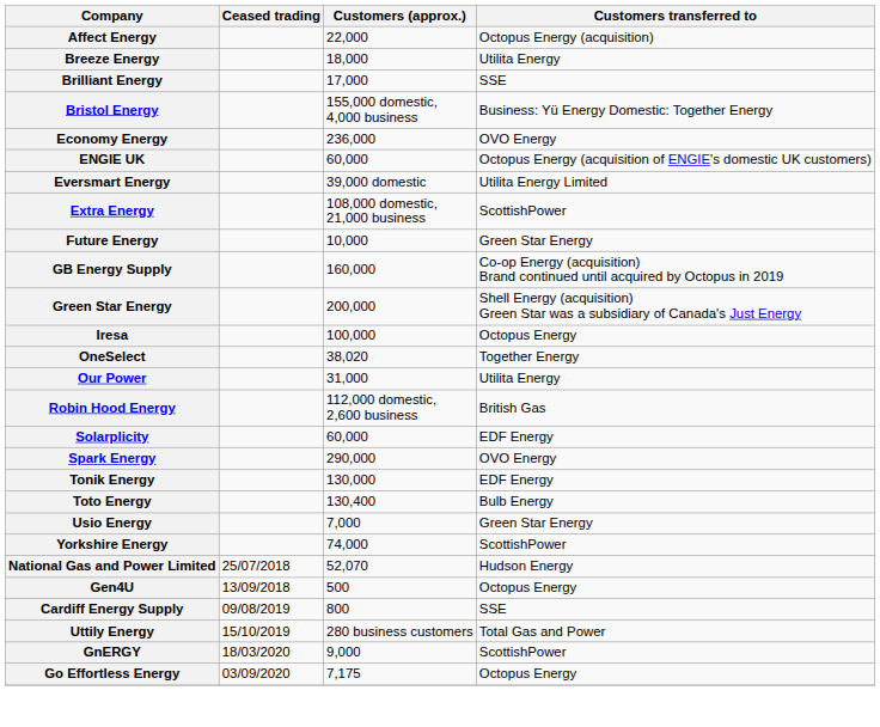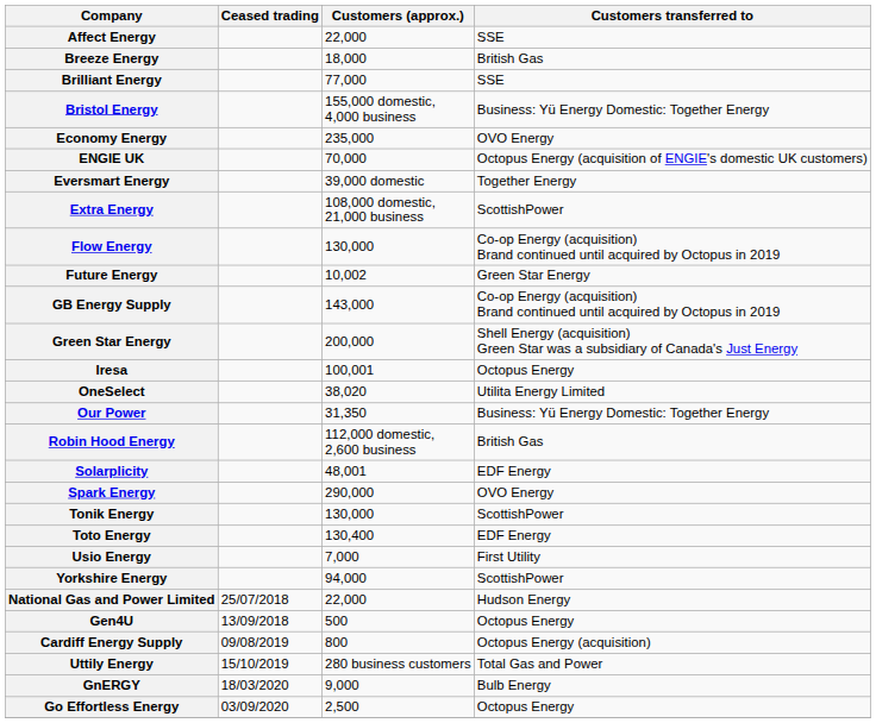Affect Energy | Customers transferred to: Octopus Energy (acquisition) -> SSE
Breeze Energy | Customers transferred to: Utilita Energy -> British Gas
Brilliant Energy | Customers (approx.): 17,000 -> 77,000
Economy Energy | Customers (approx.): 236,000 -> 235,000
ENGIE UK | Customers (approx.): 60,000 -> 70,000
Eversmart Energy | Customers transferred to: Utilita Energy Limited -> Together Energy
+ row: Flow Energy | 130,000 | Co-op Energy (acquisition) Brand continued until acquired by Octopus in 2019
Future Energy | Customers (approx.): 10,000 -> 10,002
GB Energy Supply | Customers (approx.): 160,000 -> 143,000
Iresa | Customers (approx.): 100,000 -> 100,001
OneSelect | Customers transferred to: Together Energy -> Utilita Energy Limited
Our Power | Customers (approx.): 31,000 -> 31,350
Our Power | Customers transferred to: Utilita Energy -> Business: Yü Energy Domestic: Together Energy
Solarplicity | Customers (approx.): 60,000 -> 48,001
Tonik Energy | Customers transferred to: EDF Energy -> ScottishPower
Toto Energy | Customers transferred to: Bulb Energy -> EDF Energy
Usio Energy | Customers transferred to: Green Star Energy -> First Utility
Yorkshire Energy | Customers (approx.): 74,000 -> 94,000
National Gas and Power Limited | Customers (approx.): 52,070 -> 22,000
Cardiff Energy Supply | Customers transferred to: SSE -> Octopus Energy (acquisition)
GnERGY | Customers transferred to: ScottishPower -> Bulb Energy
Go Effortless Energy | Customers (approx.): 7,175 -> 2,500
